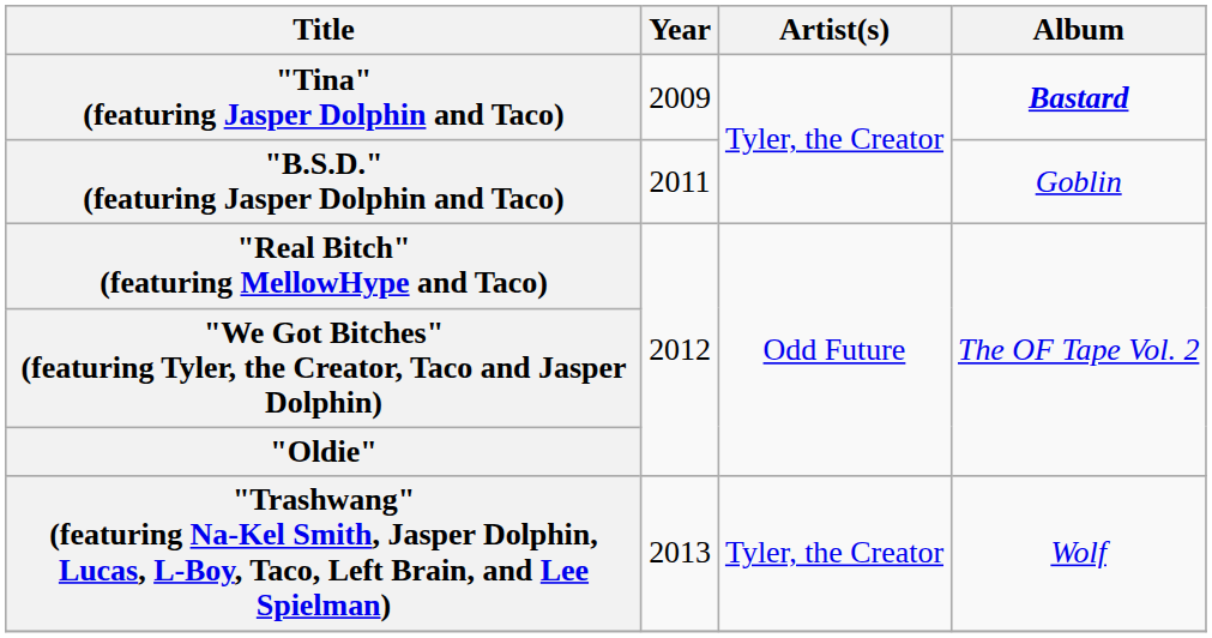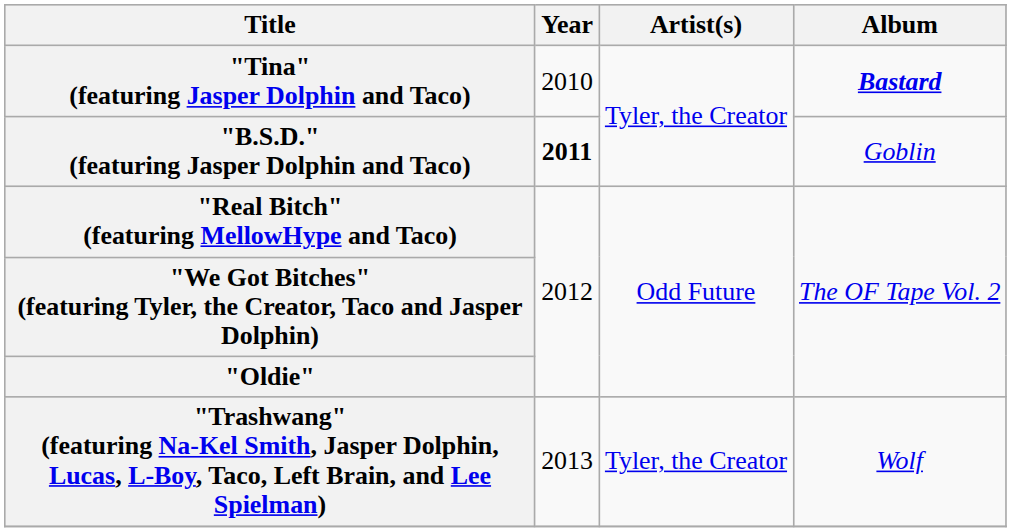"Tina" (featuring Jasper Dolphin and Taco) | Year: 2009 -> 2010
"B.S.D." (featuring Jasper Dolphin and Taco) | Year: normal -> bold
